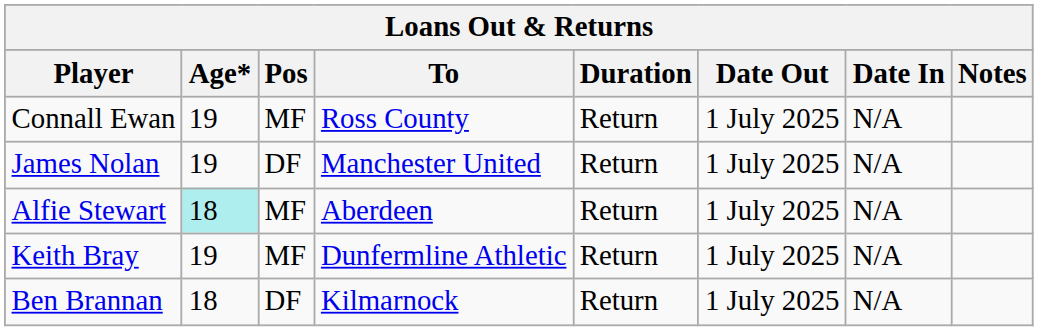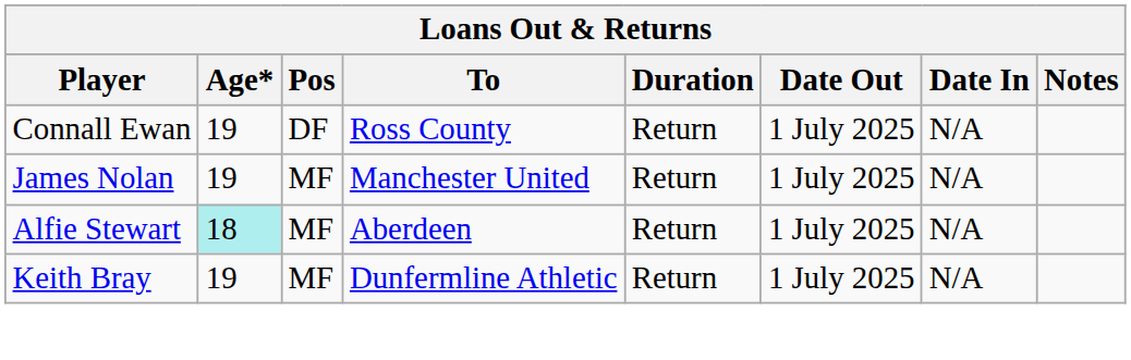Connall Ewan | Pos: MF -> DF
James Nolan | Pos: DF -> MF
- row: Ben Brannan | 18 | DF | Kilmarnock | Return | 1 July 2025 | N/A
